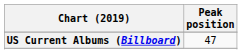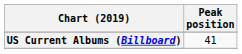US Current Albums (Billboard) | Peak position: 47 -> 41
